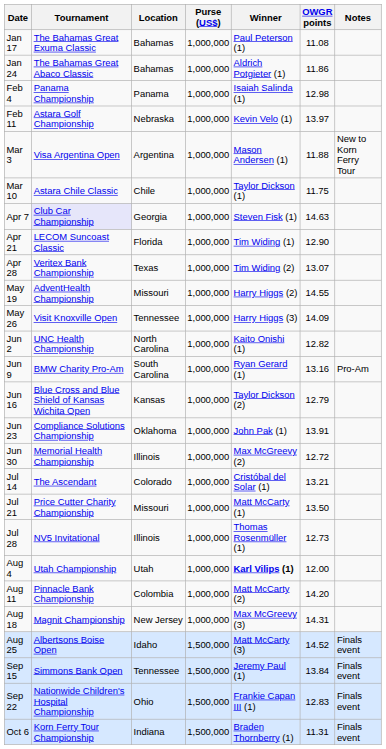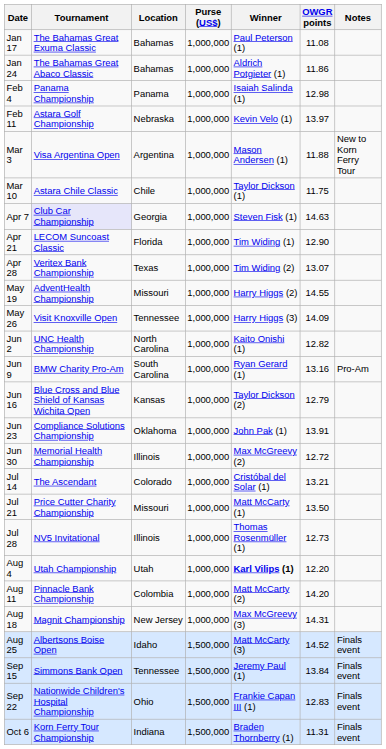Aug 4 | OWGR points: 12.00 -> 12.20
